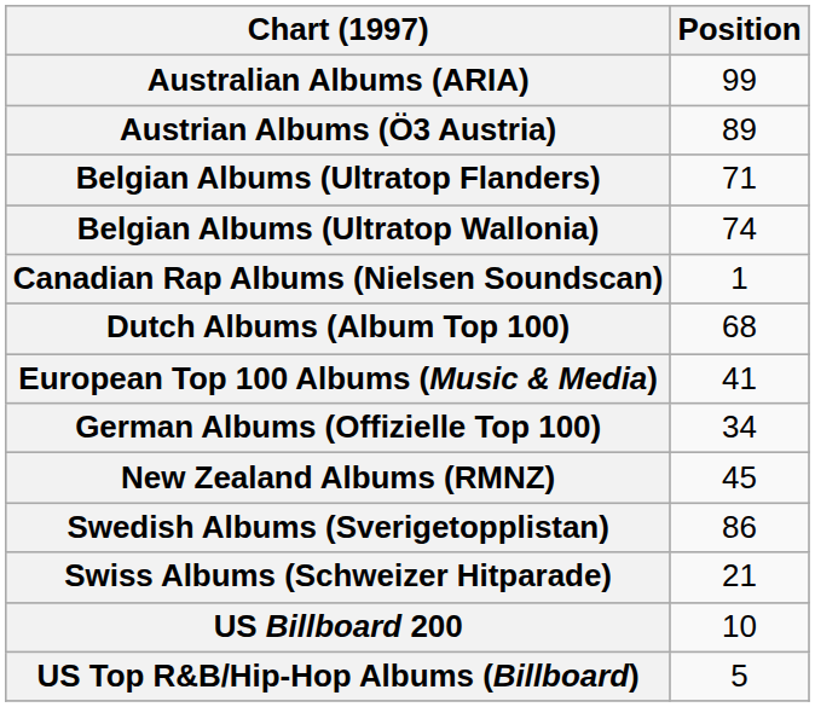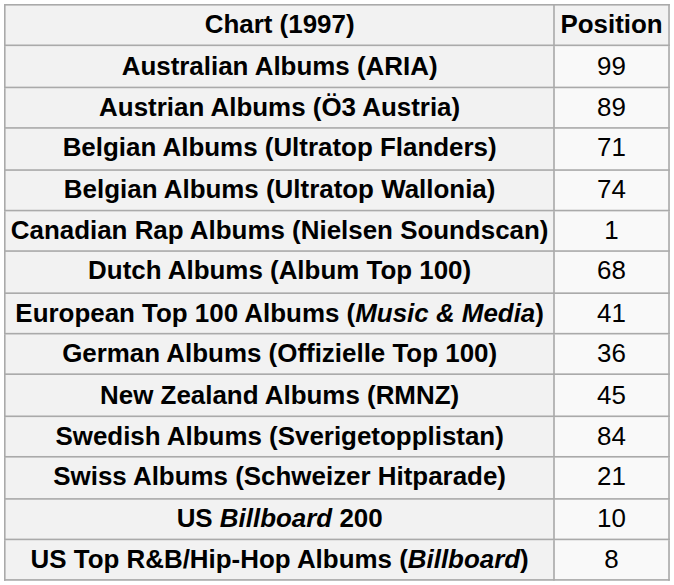German Albums (Offizielle Top 100) | Position: 34 -> 36
Swedish Albums (Sverigetopplistan) | Position: 86 -> 84
US Top R&B/Hip-Hop Albums (Billboard) | Position: 5 -> 8
